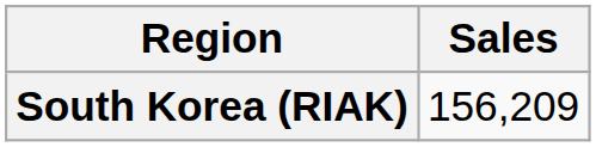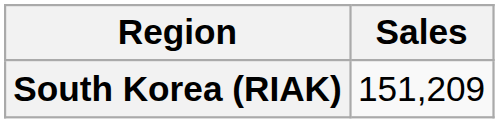South Korea (RIAK) | Sales: 156,209 -> 151,209
